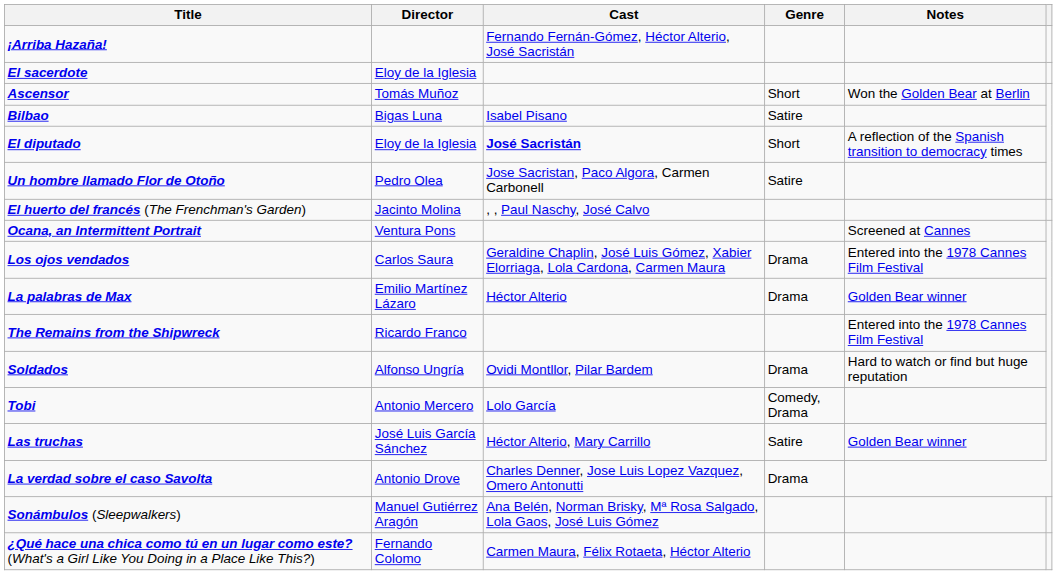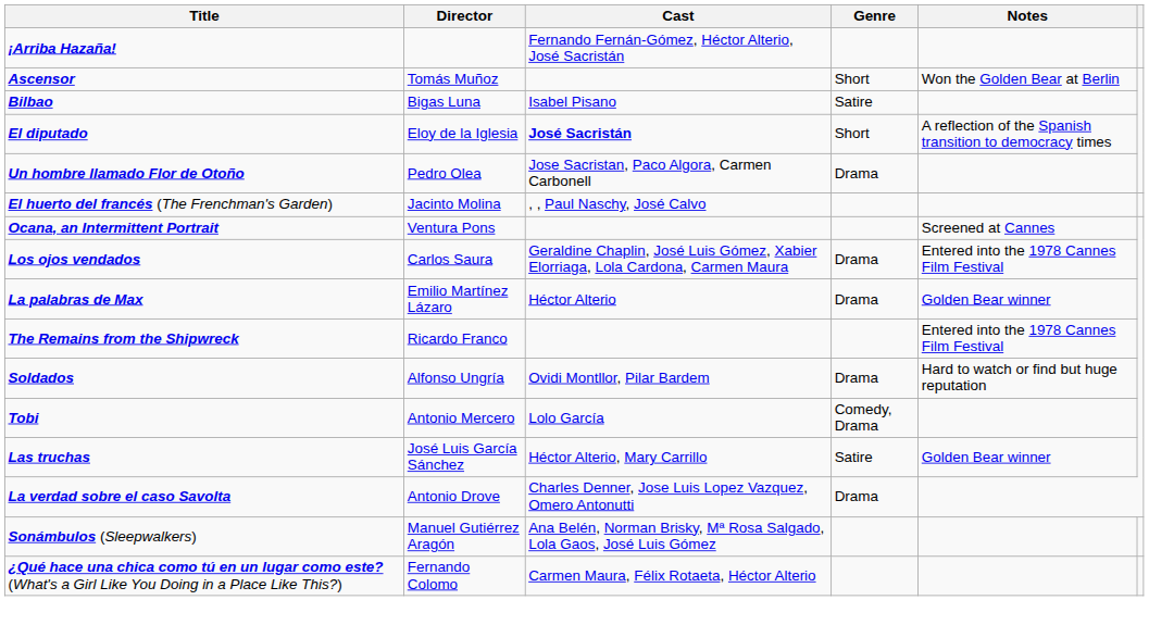- row: El sacerdote | Eloy de la Iglesia
Un hombre llamado Flor de Otoño | Genre: Satire -> Drama
